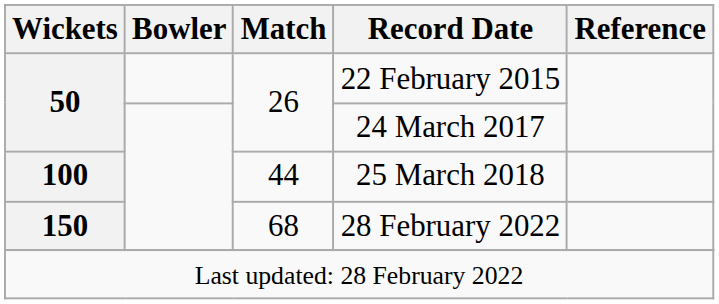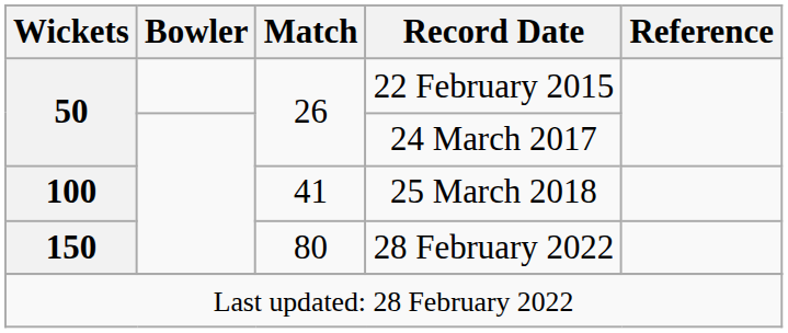25 March 2018 | Match: 44 -> 41
28 February 2022 | Match: 68 -> 80
